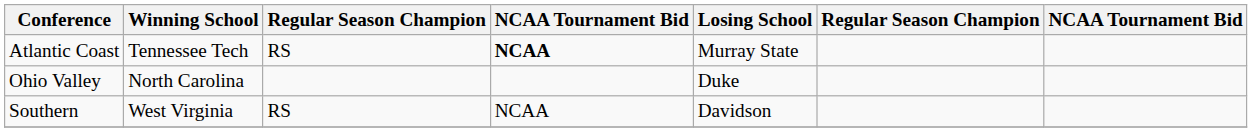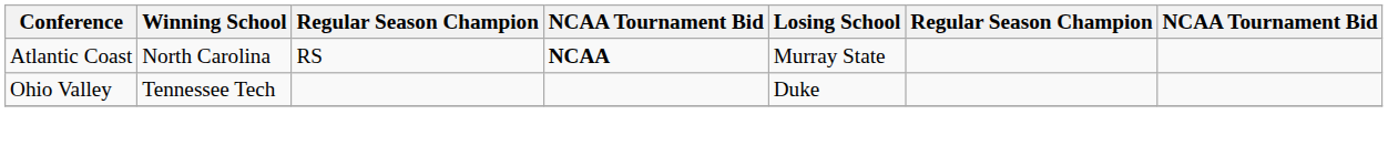Atlantic Coast | Winning School: Tennessee Tech -> North Carolina
Ohio Valley | Winning School: North Carolina -> Tennessee Tech
- row: Southern | West Virginia | RS | NCAA | Davidson
